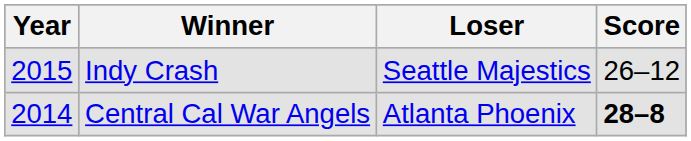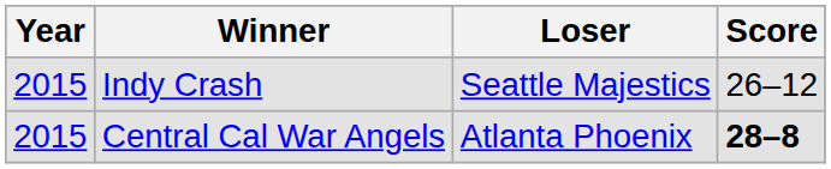Central Cal War Angels | Year: 2014 -> 2015
